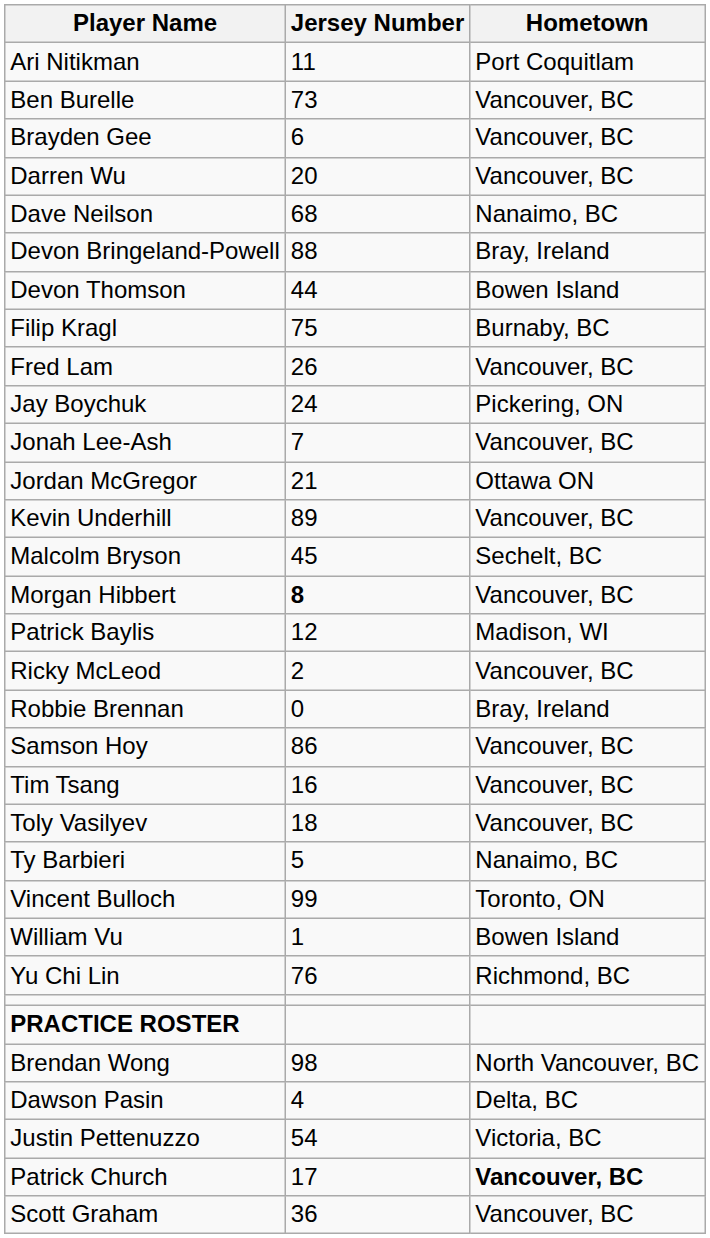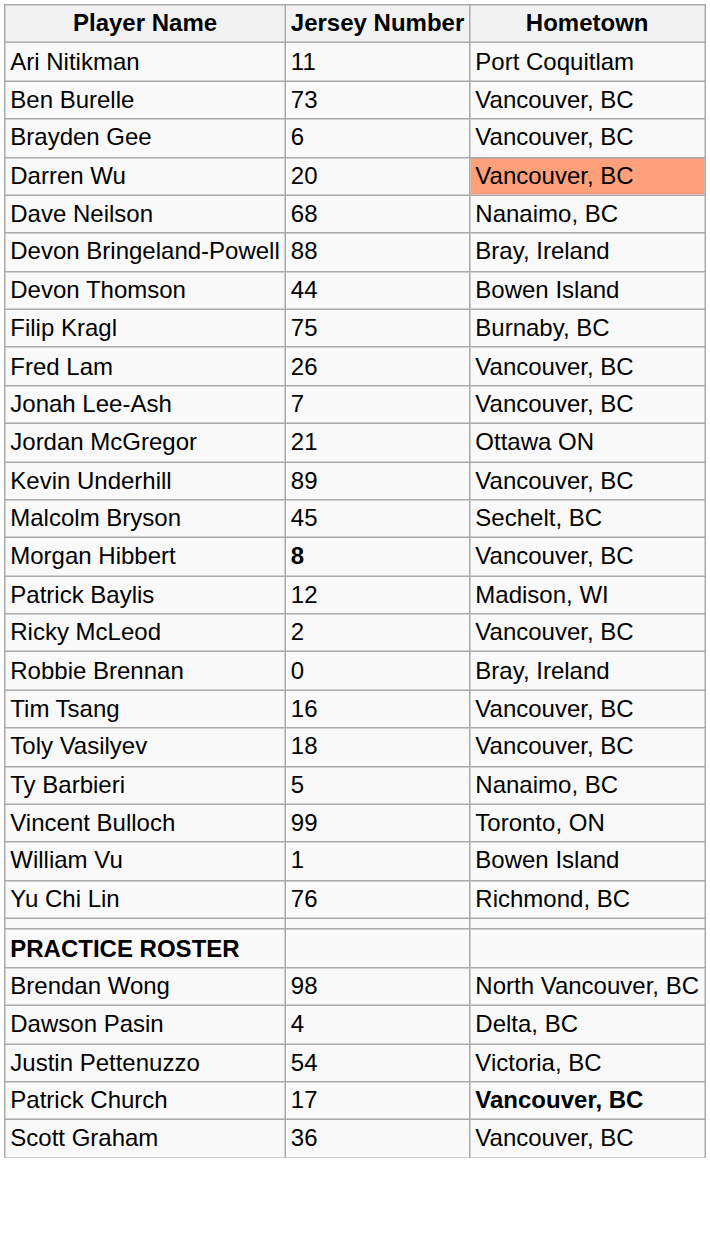Darren Wu | Hometown: no background -> lightsalmon background
- row: Jay Boychuk | 24 | Pickering, ON
- row: Samson Hoy | 86 | Vancouver, BC
